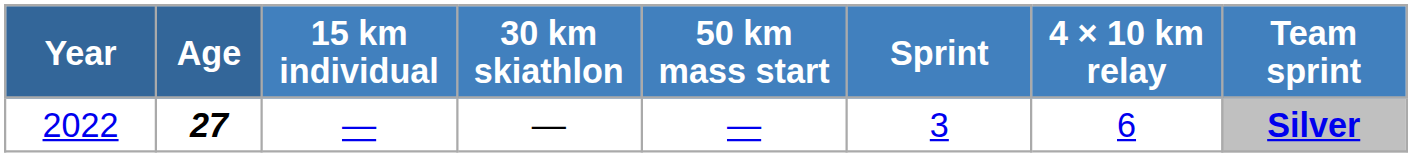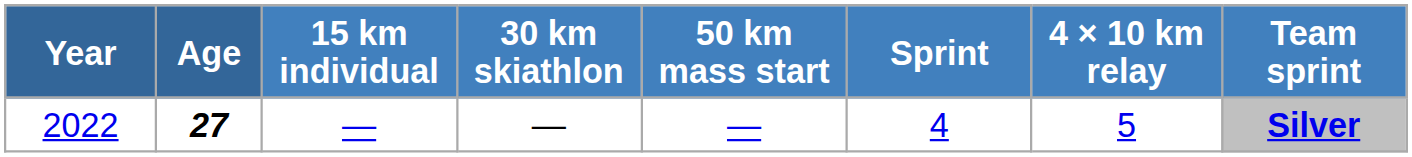2022 | Sprint: 3 -> 4
2022 | 4 × 10 km relay: 6 -> 5
